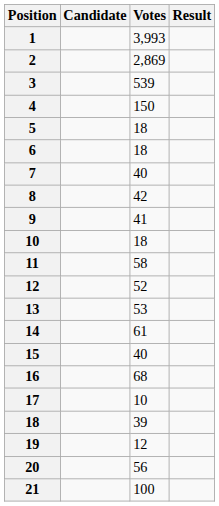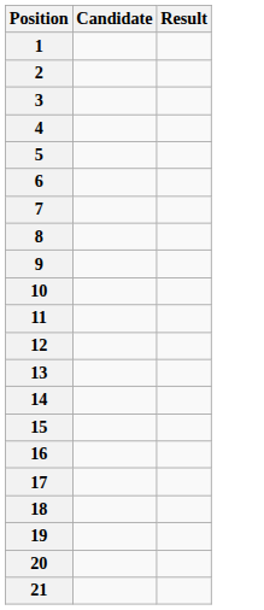- column: Votes | 3,993 | 2,869 | 539 | 150 | 18 | 18 | 40 | 42 | 41 | 18 | 58 | 52 | 53 | 61 | 40 | 68 | 10 | 39 | 12 | 56 | 100
